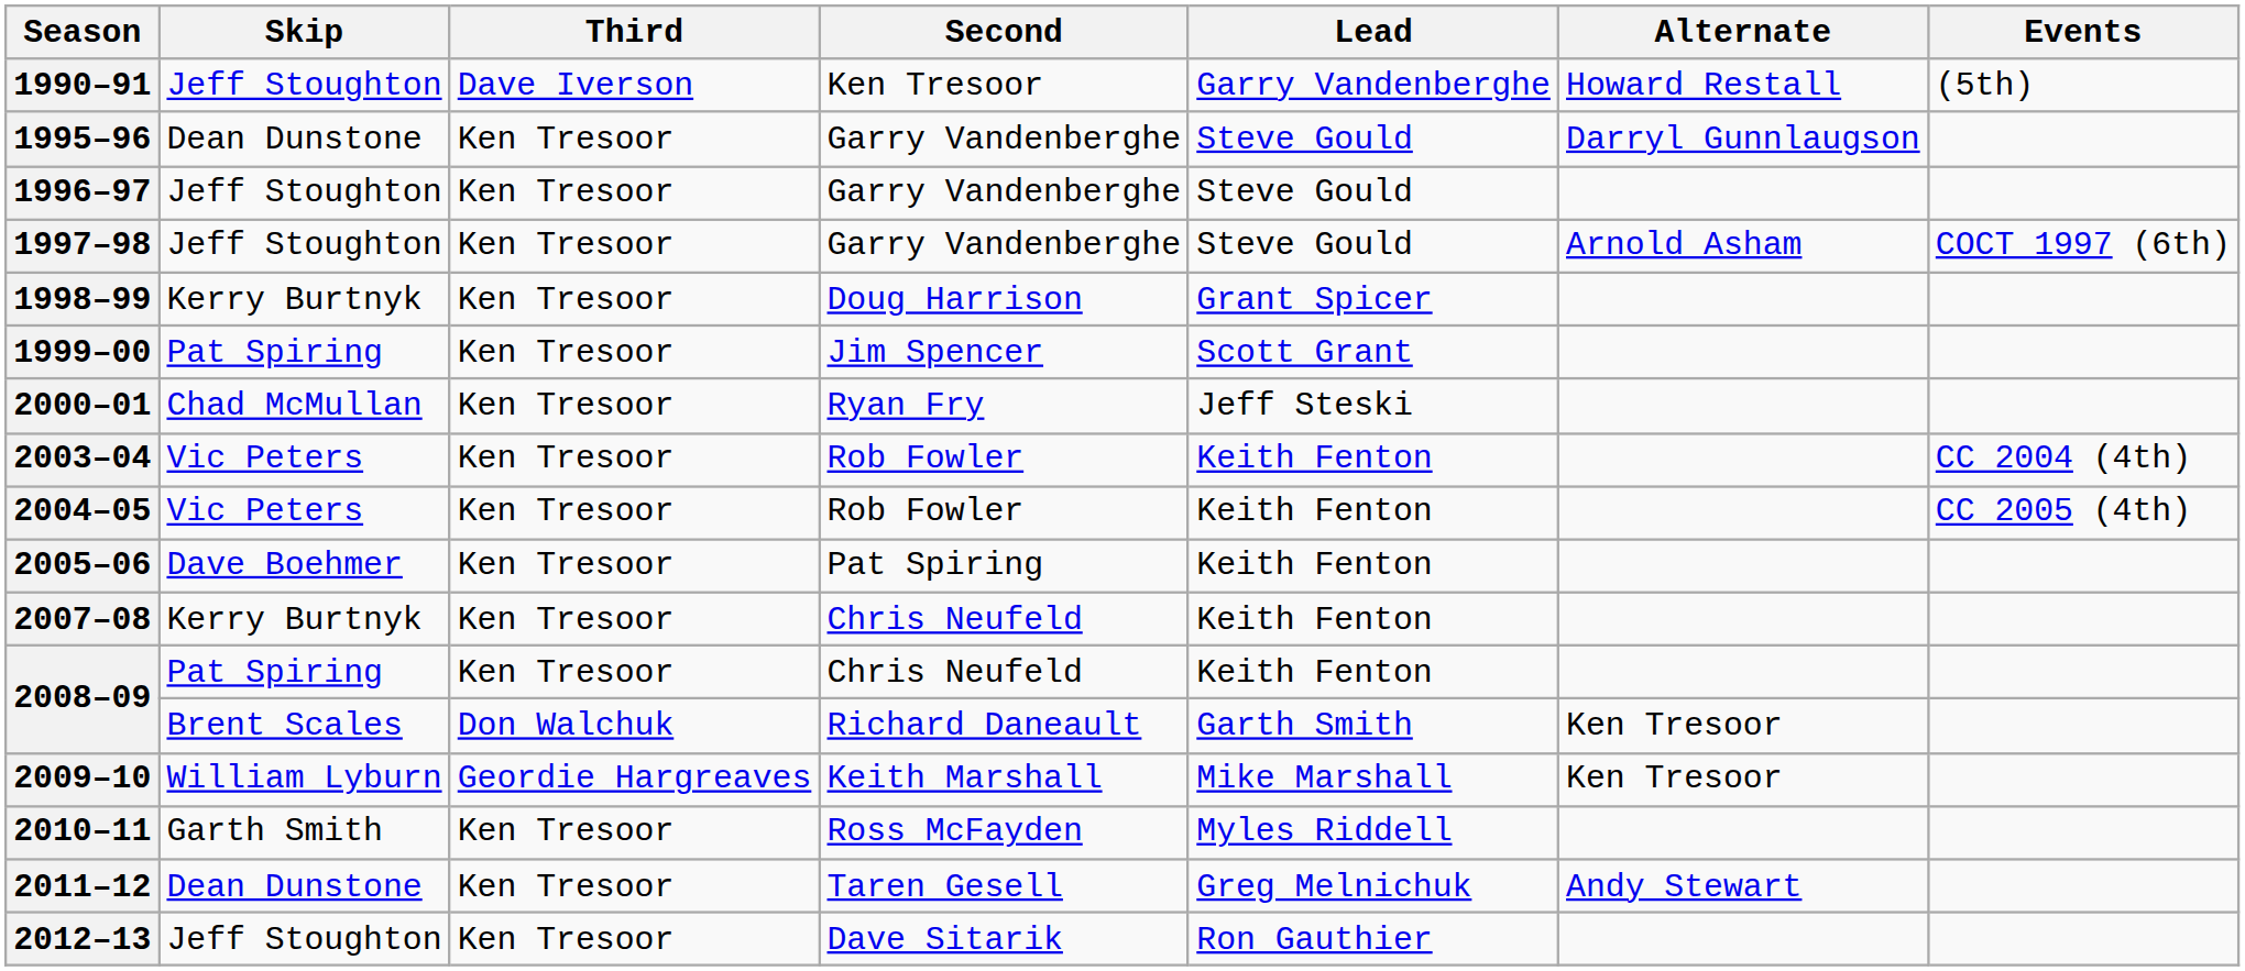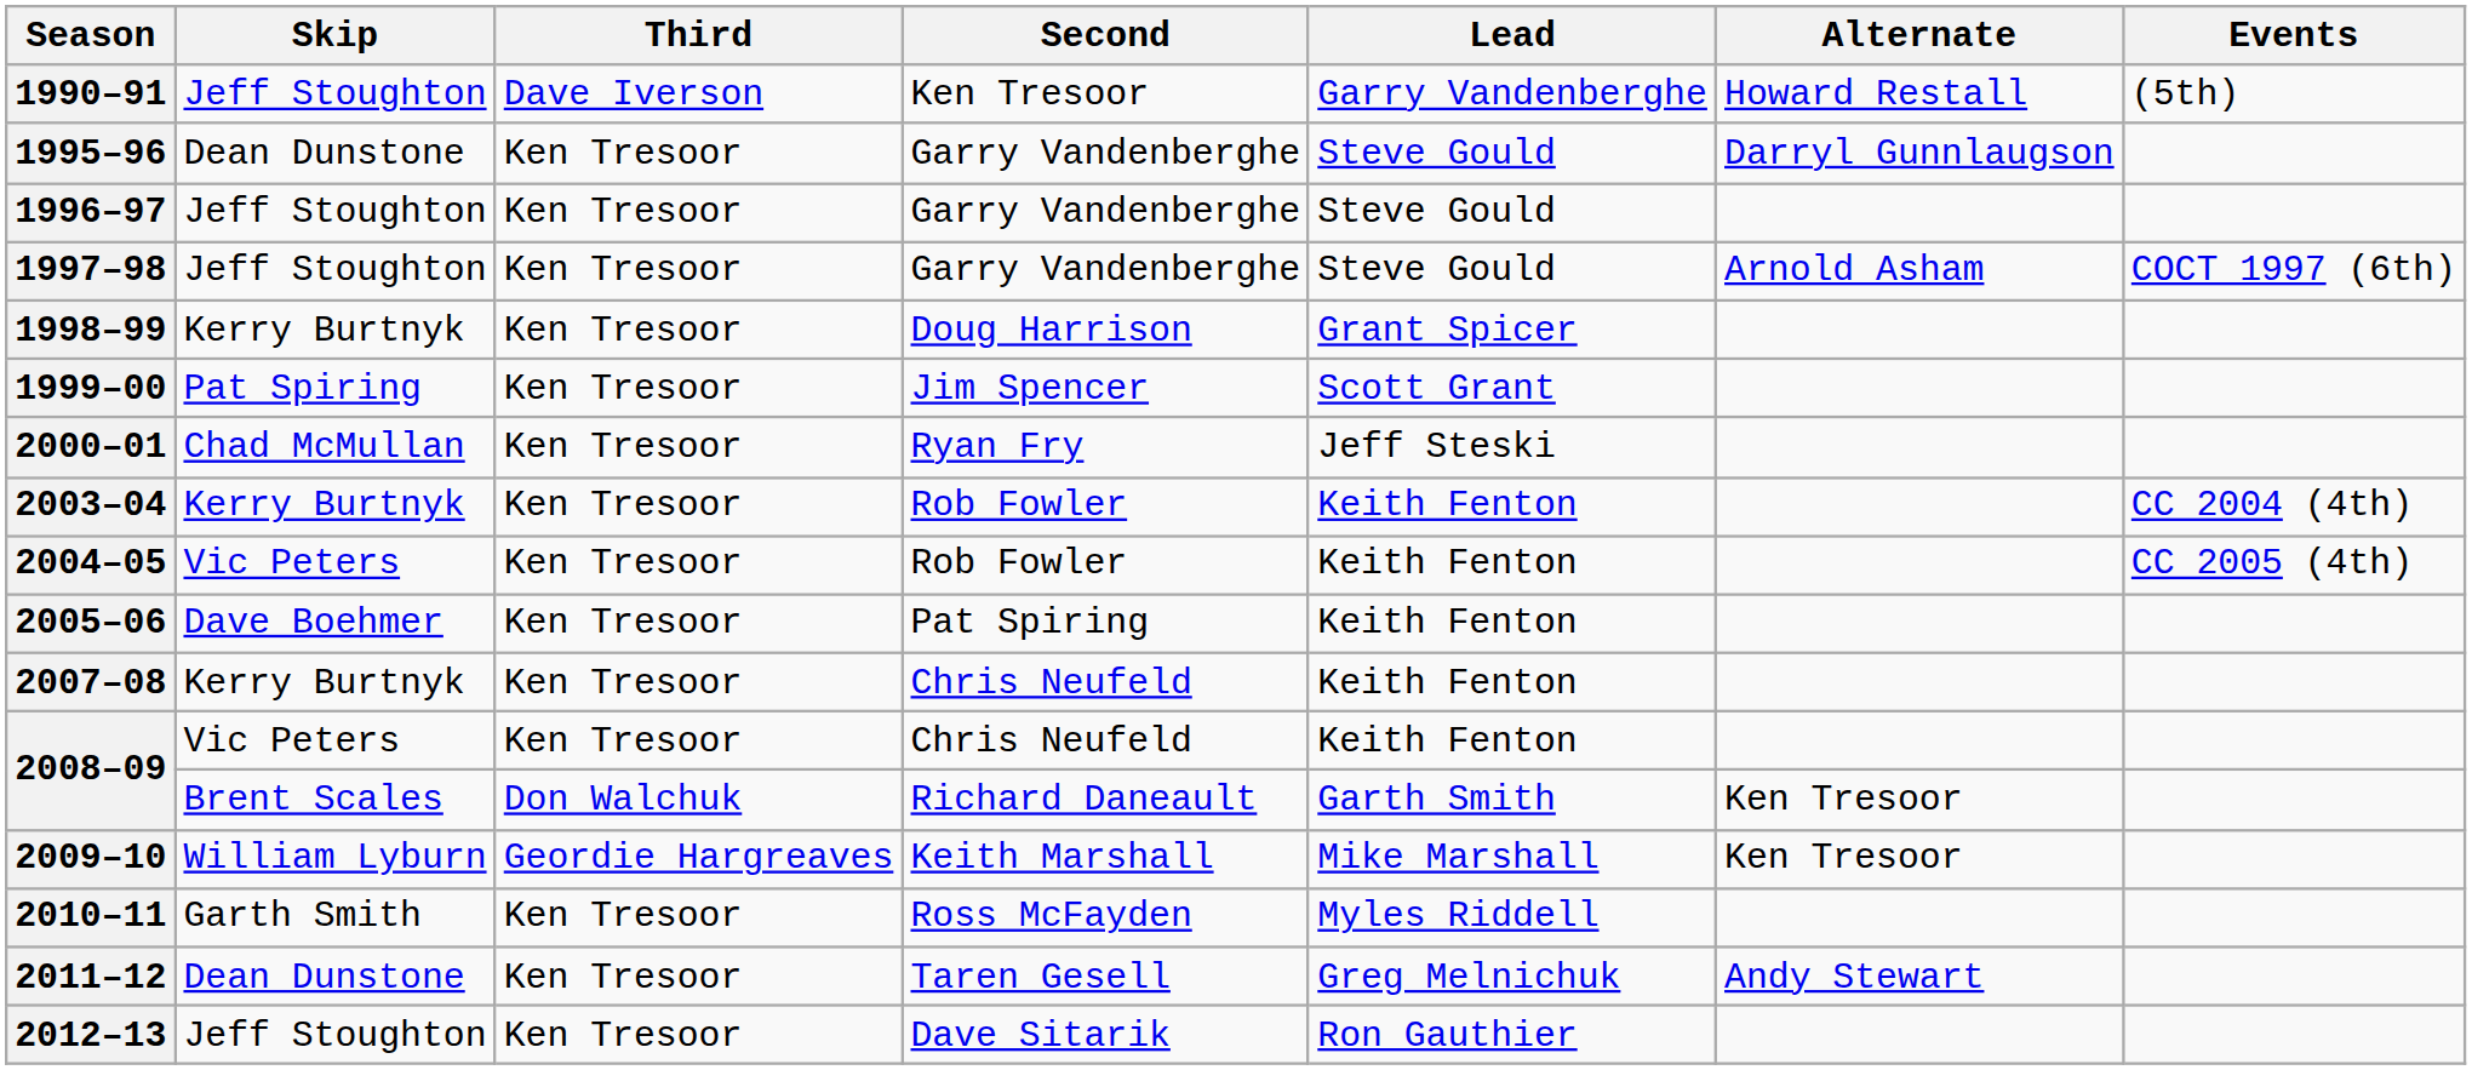2003–04 | Skip: Vic Peters -> Kerry Burtnyk
2008–09 / Chris Neufeld | Skip: Pat Spiring -> Vic Peters
